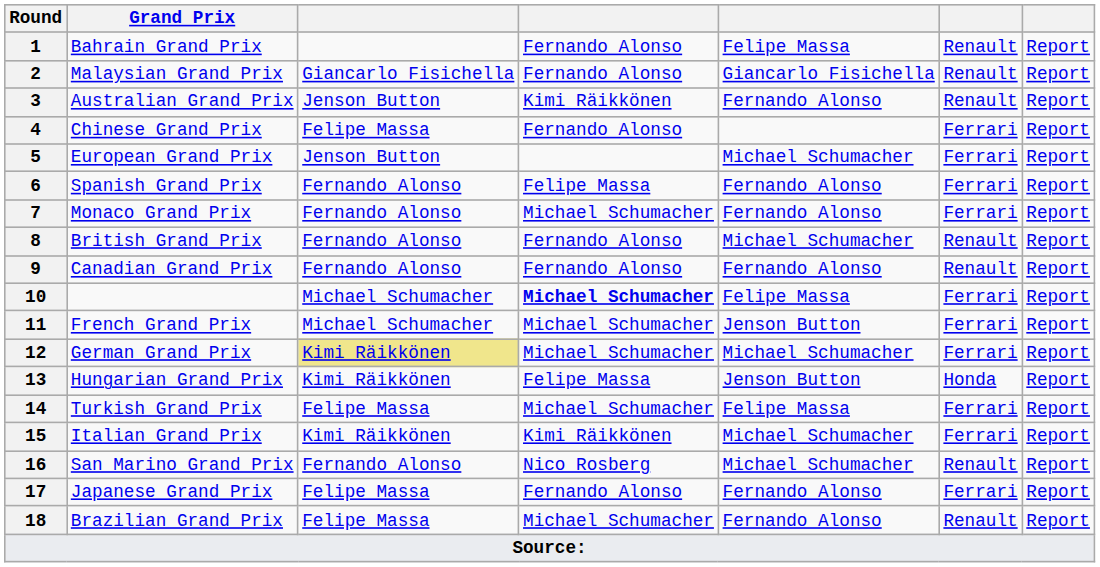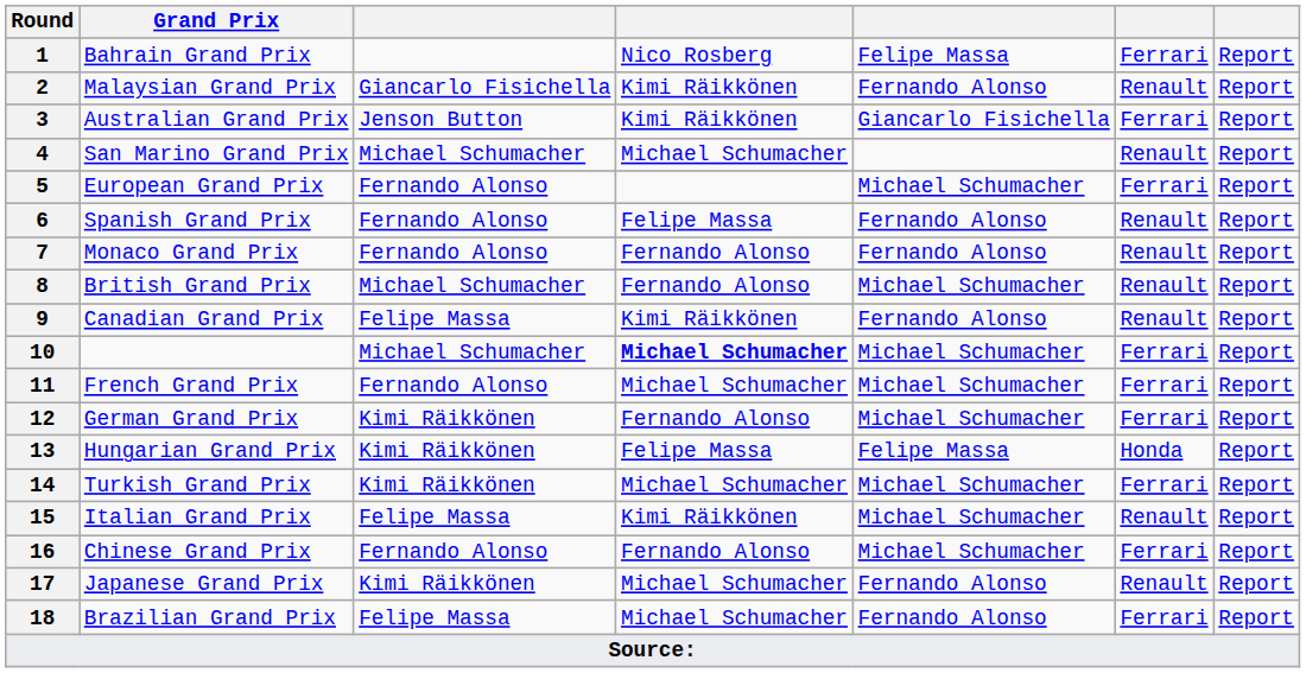1 | column 4: Fernando Alonso -> Nico Rosberg
1 | column 6: Renault -> Ferrari
2 | column 4: Fernando Alonso -> Kimi Räikkönen
2 | column 5: Giancarlo Fisichella -> Fernando Alonso
3 | column 5: Fernando Alonso -> Giancarlo Fisichella
3 | column 6: Renault -> Ferrari
4 | Grand Prix: Chinese Grand Prix -> San Marino Grand Prix
4 | column 3: Felipe Massa -> Michael Schumacher
4 | column 4: Fernando Alonso -> Michael Schumacher
4 | column 6: Ferrari -> Renault
5 | column 3: Jenson Button -> Fernando Alonso
6 | column 6: Ferrari -> Renault
7 | column 4: Michael Schumacher -> Fernando Alonso
7 | column 6: Ferrari -> Renault
8 | column 3: Fernando Alonso -> Michael Schumacher
9 | column 3: Fernando Alonso -> Felipe Massa
9 | column 4: Fernando Alonso -> Kimi Räikkönen
10 | column 5: Felipe Massa -> Michael Schumacher
11 | column 3: Michael Schumacher -> Fernando Alonso
11 | column 5: Jenson Button -> Michael Schumacher
12 | column 3: khaki background -> no background
12 | column 4: Michael Schumacher -> Fernando Alonso
13 | column 5: Jenson Button -> Felipe Massa
14 | column 3: Felipe Massa -> Kimi Räikkönen
14 | column 5: Felipe Massa -> Michael Schumacher
15 | column 3: Kimi Räikkönen -> Felipe Massa
15 | column 6: Ferrari -> Renault
16 | Grand Prix: San Marino Grand Prix -> Chinese Grand Prix
16 | column 4: Nico Rosberg -> Fernando Alonso
16 | column 6: Renault -> Ferrari
17 | column 3: Felipe Massa -> Kimi Räikkönen
17 | column 4: Fernando Alonso -> Michael Schumacher
17 | column 6: Ferrari -> Renault
18 | column 6: Renault -> Ferrari
